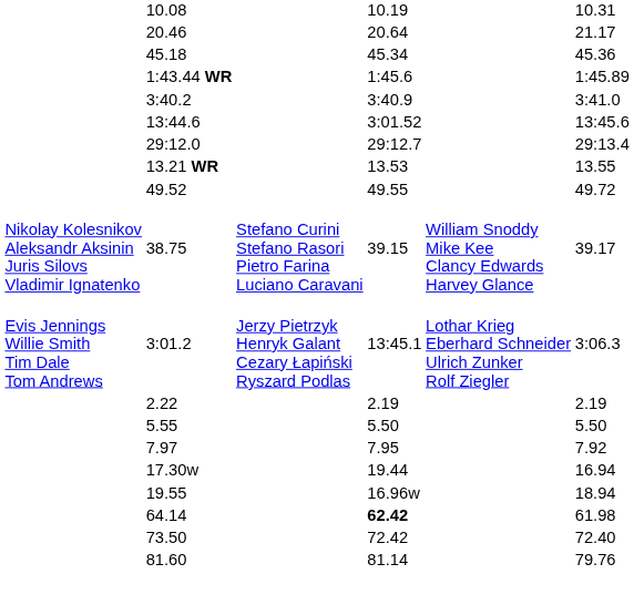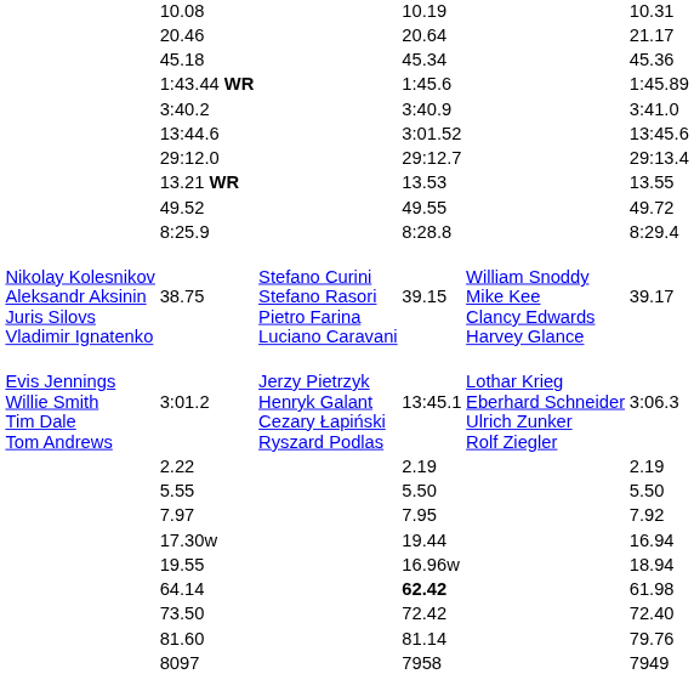+ row: 8:25.9 | 8:28.8 | 8:29.4
+ row: 8097 | 7958 | 7949
